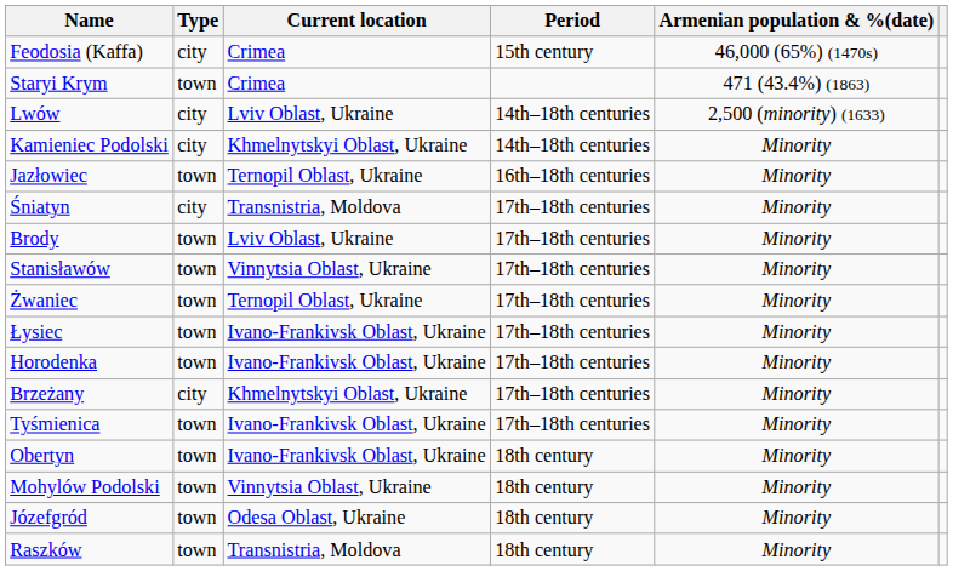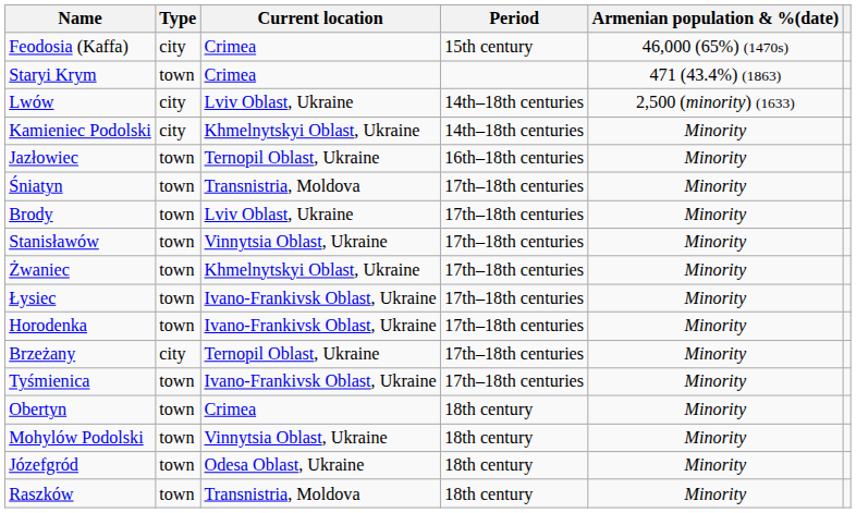Śniatyn | Type: city -> town
Żwaniec | Current location: Ternopil Oblast, Ukraine -> Khmelnytskyi Oblast, Ukraine
Brzeżany | Current location: Khmelnytskyi Oblast, Ukraine -> Ternopil Oblast, Ukraine
Obertyn | Current location: Ivano-Frankivsk Oblast, Ukraine -> Crimea
